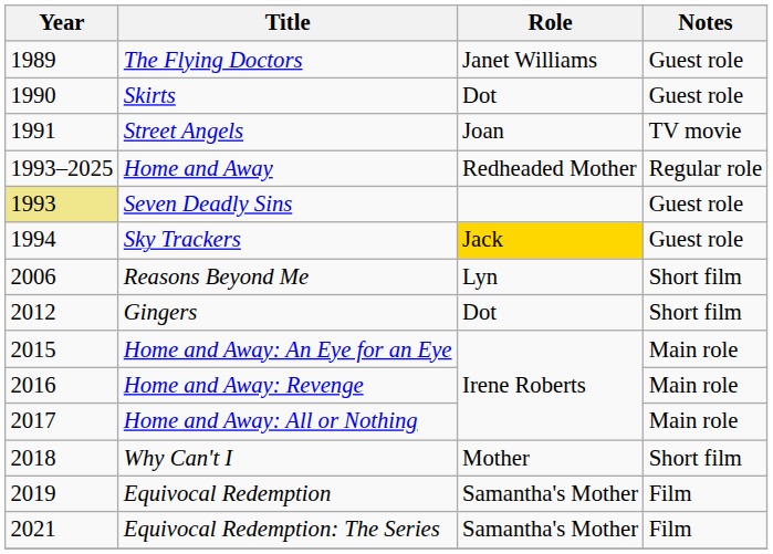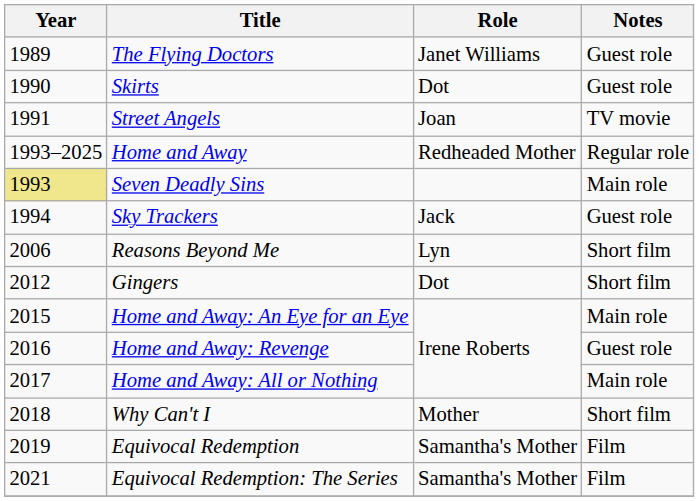Seven Deadly Sins | Notes: Guest role -> Main role
Sky Trackers | Role: gold background -> no background
Home and Away: Revenge | Notes: Main role -> Guest role
